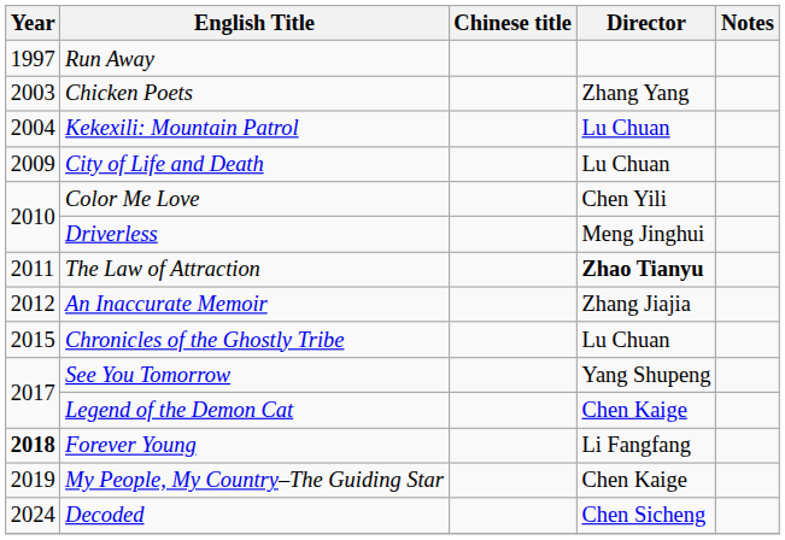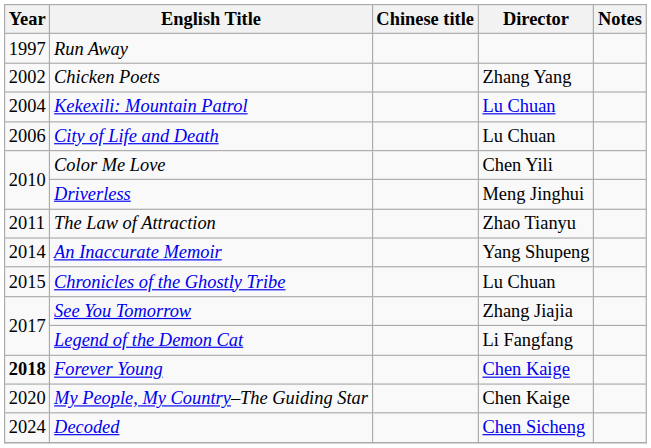Chicken Poets | Year: 2003 -> 2002
City of Life and Death | Year: 2009 -> 2006
The Law of Attraction | Director: bold -> normal
An Inaccurate Memoir | Year: 2012 -> 2014
An Inaccurate Memoir | Director: Zhang Jiajia -> Yang Shupeng
See You Tomorrow | Director: Yang Shupeng -> Zhang Jiajia
Legend of the Demon Cat | Director: Chen Kaige -> Li Fangfang
Forever Young | Director: Li Fangfang -> Chen Kaige
My People, My Country–The Guiding Star | Year: 2019 -> 2020
